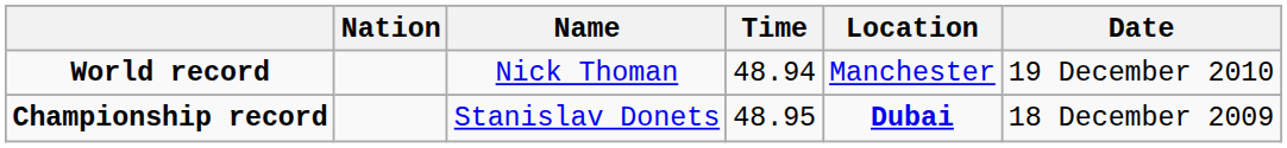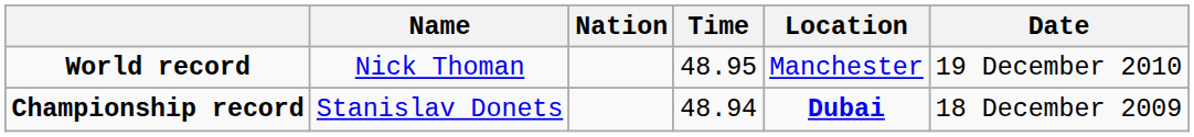columns swapped: Name <-> Nation
World record | Time: 48.94 -> 48.95
Championship record | Time: 48.95 -> 48.94
